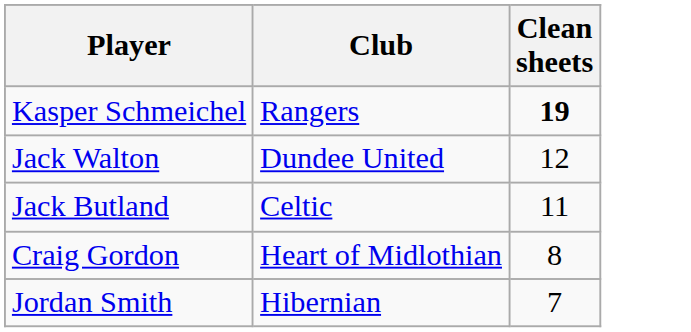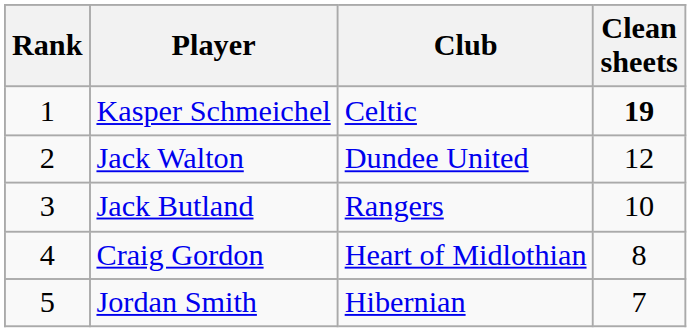+ column: Rank | 1 | 2 | 3 | 4 | 5
Kasper Schmeichel | Club: Rangers -> Celtic
Jack Butland | Club: Celtic -> Rangers
Jack Butland | Clean sheets: 11 -> 10
